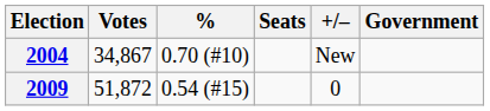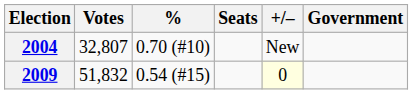2004 | Votes: 34,867 -> 32,807
2009 | Votes: 51,872 -> 51,832
2009 | +/–: no background -> lightyellow background
